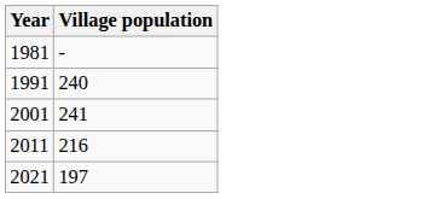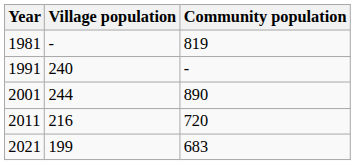+ column: Community population | 819 | - | 890 | 720 | 683
2001 | Village population: 241 -> 244
2021 | Village population: 197 -> 199
